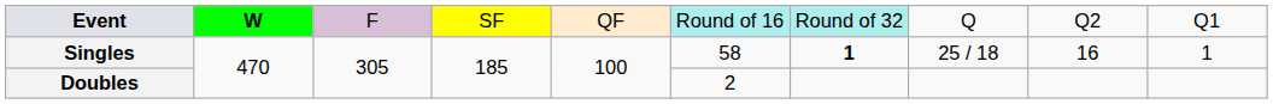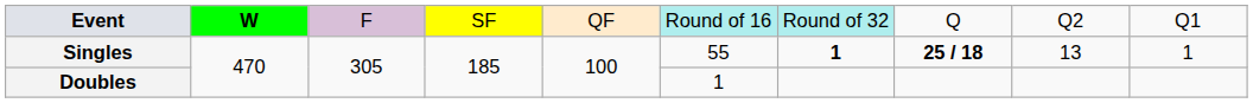Singles | column 6: 58 -> 55
Singles | column 8: normal -> bold
Singles | column 9: 16 -> 13
Doubles | column 6: 2 -> 1
